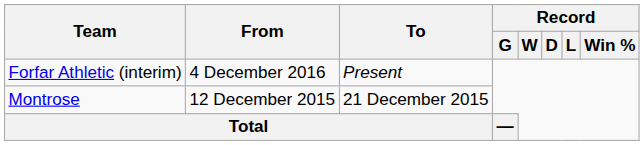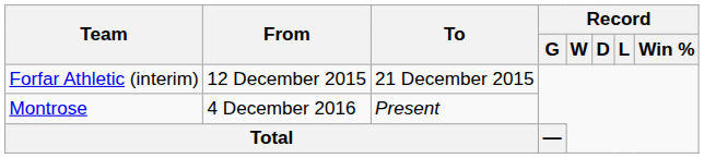Forfar Athletic (interim) | From: 4 December 2016 -> 12 December 2015
Forfar Athletic (interim) | To: Present -> 21 December 2015
Montrose | From: 12 December 2015 -> 4 December 2016
Montrose | To: 21 December 2015 -> Present
